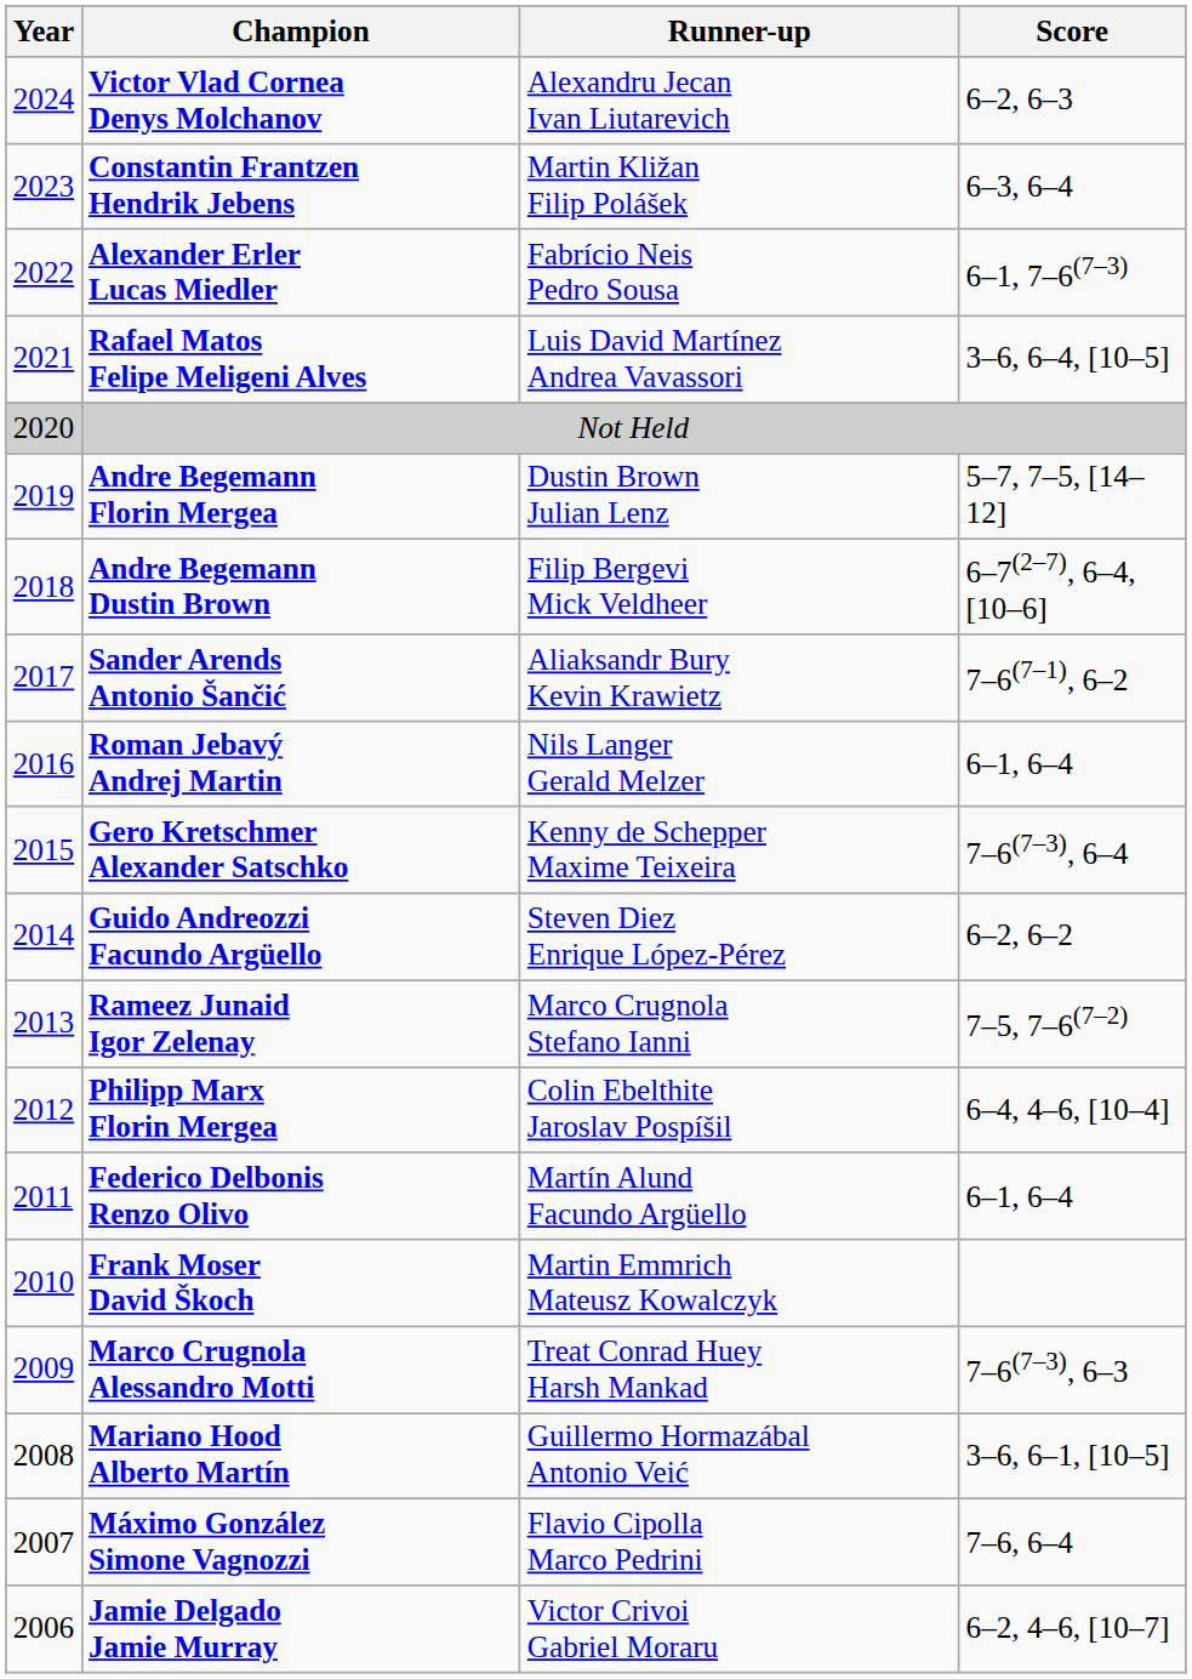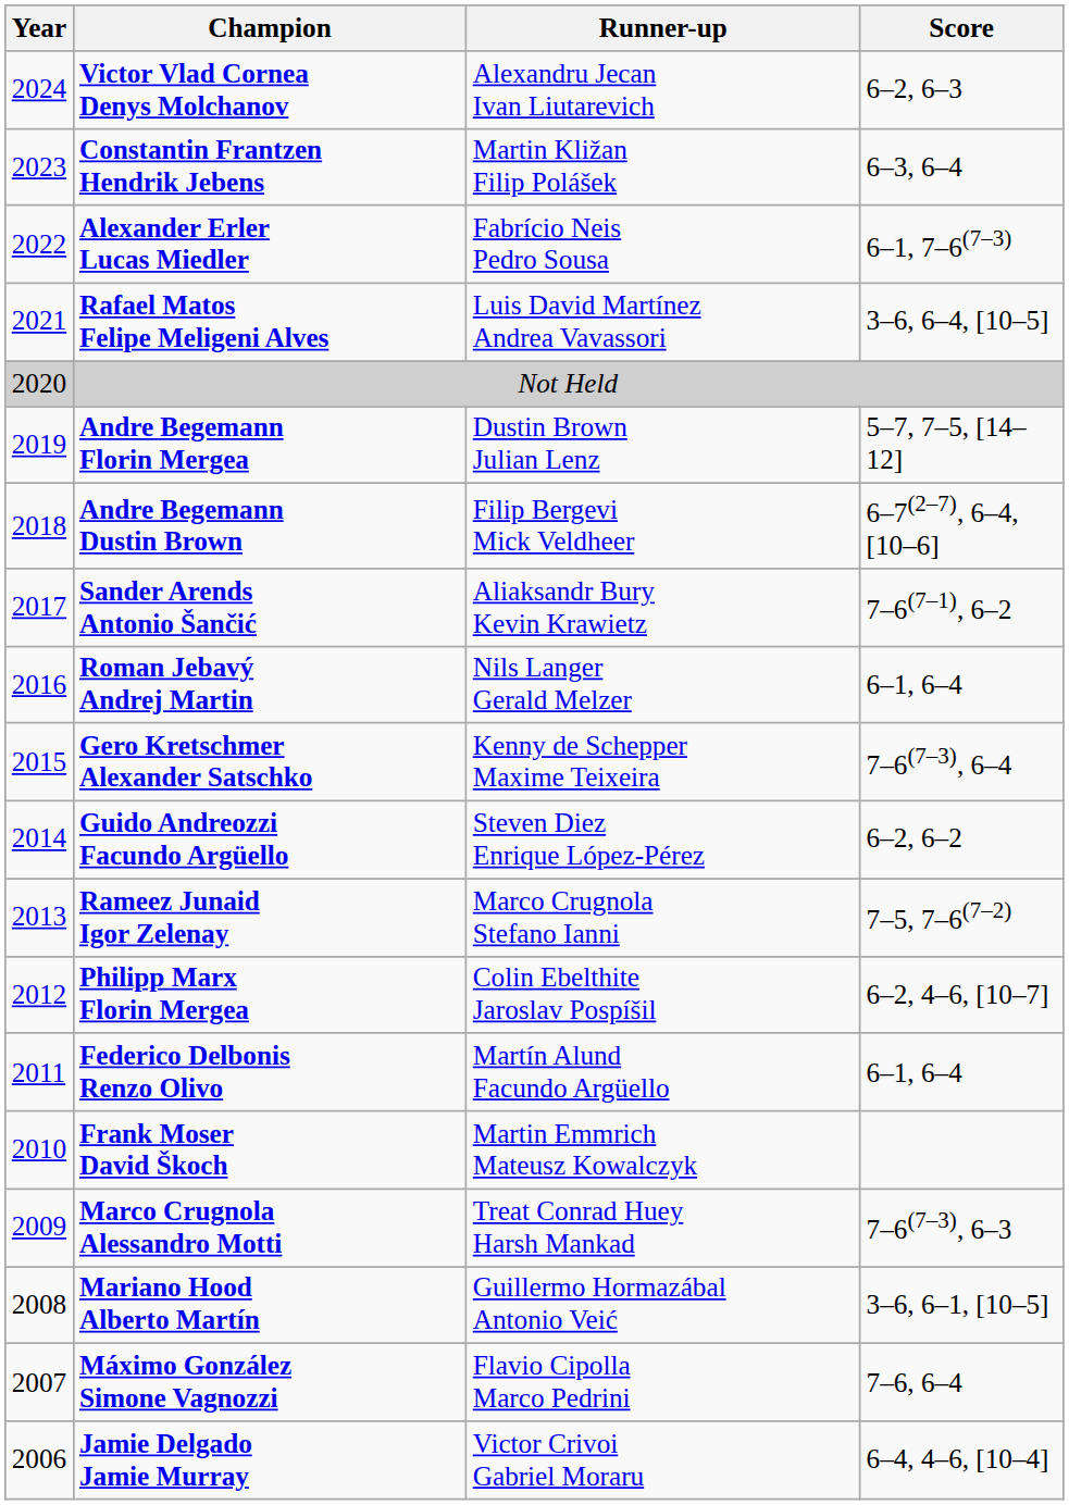Philipp Marx Florin Mergea | Score: 6–4, 4–6, [10–4] -> 6–2, 4–6, [10–7]
Jamie Delgado Jamie Murray | Score: 6–2, 4–6, [10–7] -> 6–4, 4–6, [10–4]
